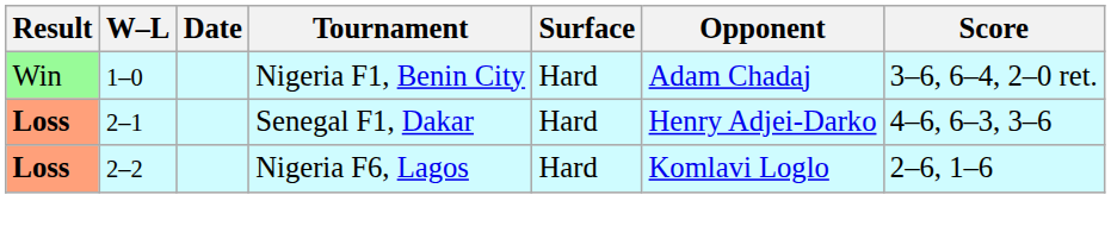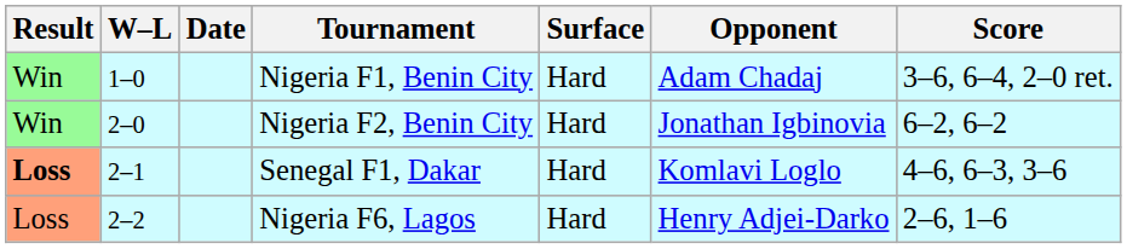+ row: Win | 2–0 | Nigeria F2, Benin City | Hard | Jonathan Igbinovia | 6–2, 6–2
Senegal F1, Dakar | Opponent: Henry Adjei-Darko -> Komlavi Loglo
Nigeria F6, Lagos | Result: bold -> normal
Nigeria F6, Lagos | Opponent: Komlavi Loglo -> Henry Adjei-Darko
